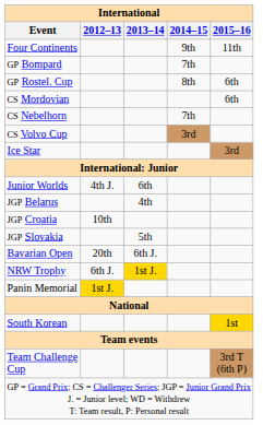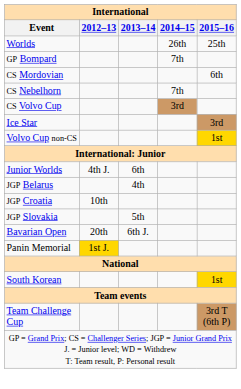+ row: Worlds | 26th | 25th
- row: Four Continents | 9th | 11th
- row: GP Rostel. Cup | 8th | 6th
+ row: Volvo Cup non-CS | 1st
- row: NRW Trophy | 6th J. | 1st J.
